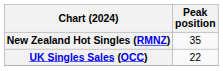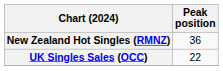New Zealand Hot Singles (RMNZ) | Peak position: 35 -> 36
